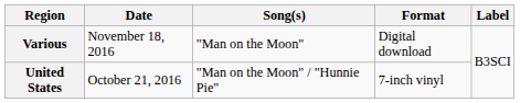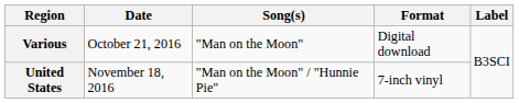Various | Date: November 18, 2016 -> October 21, 2016
United States | Date: October 21, 2016 -> November 18, 2016
